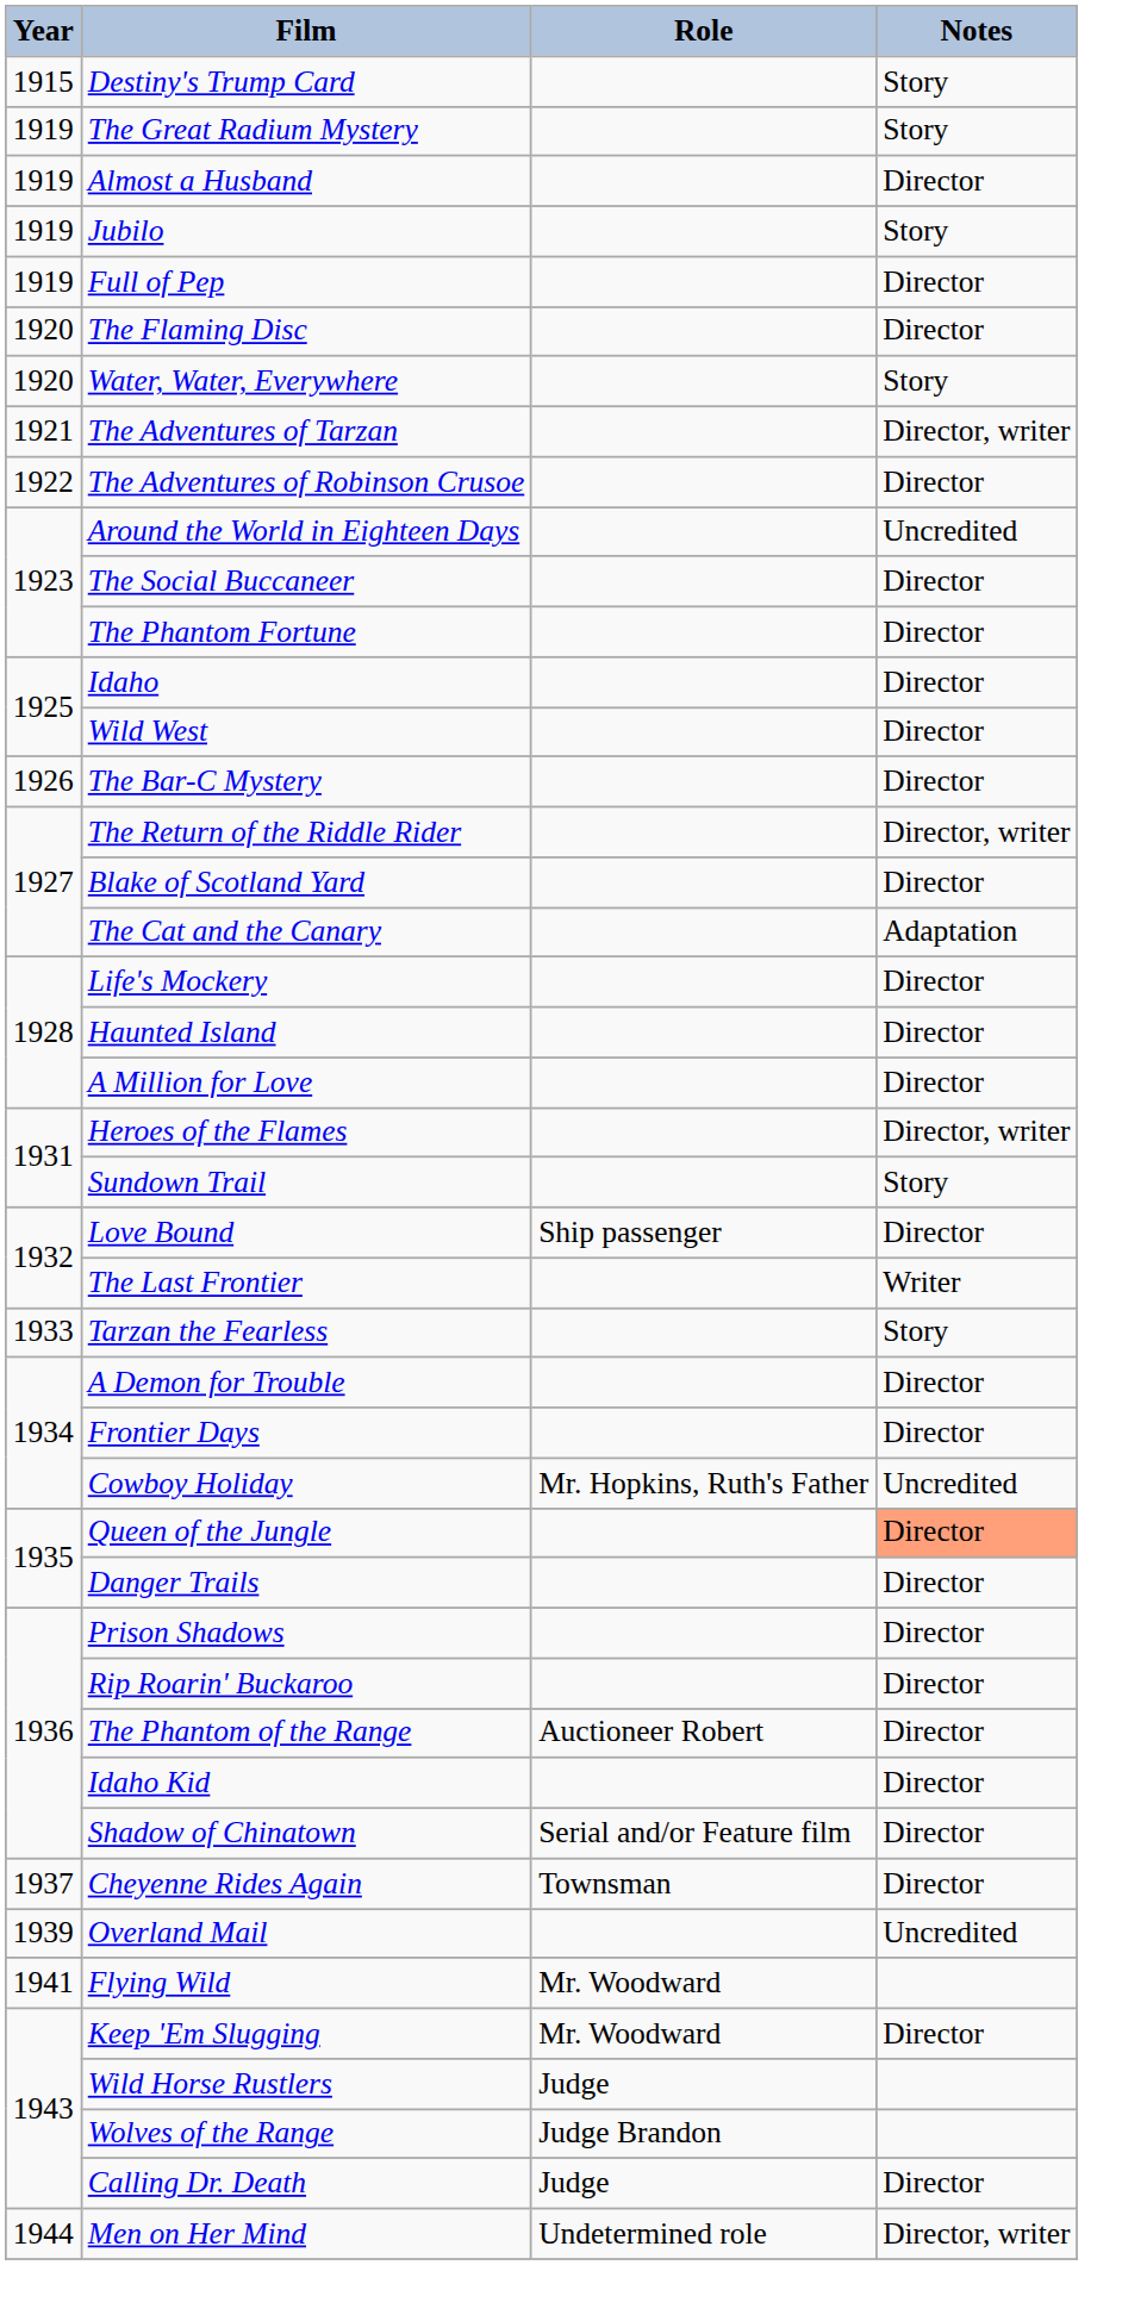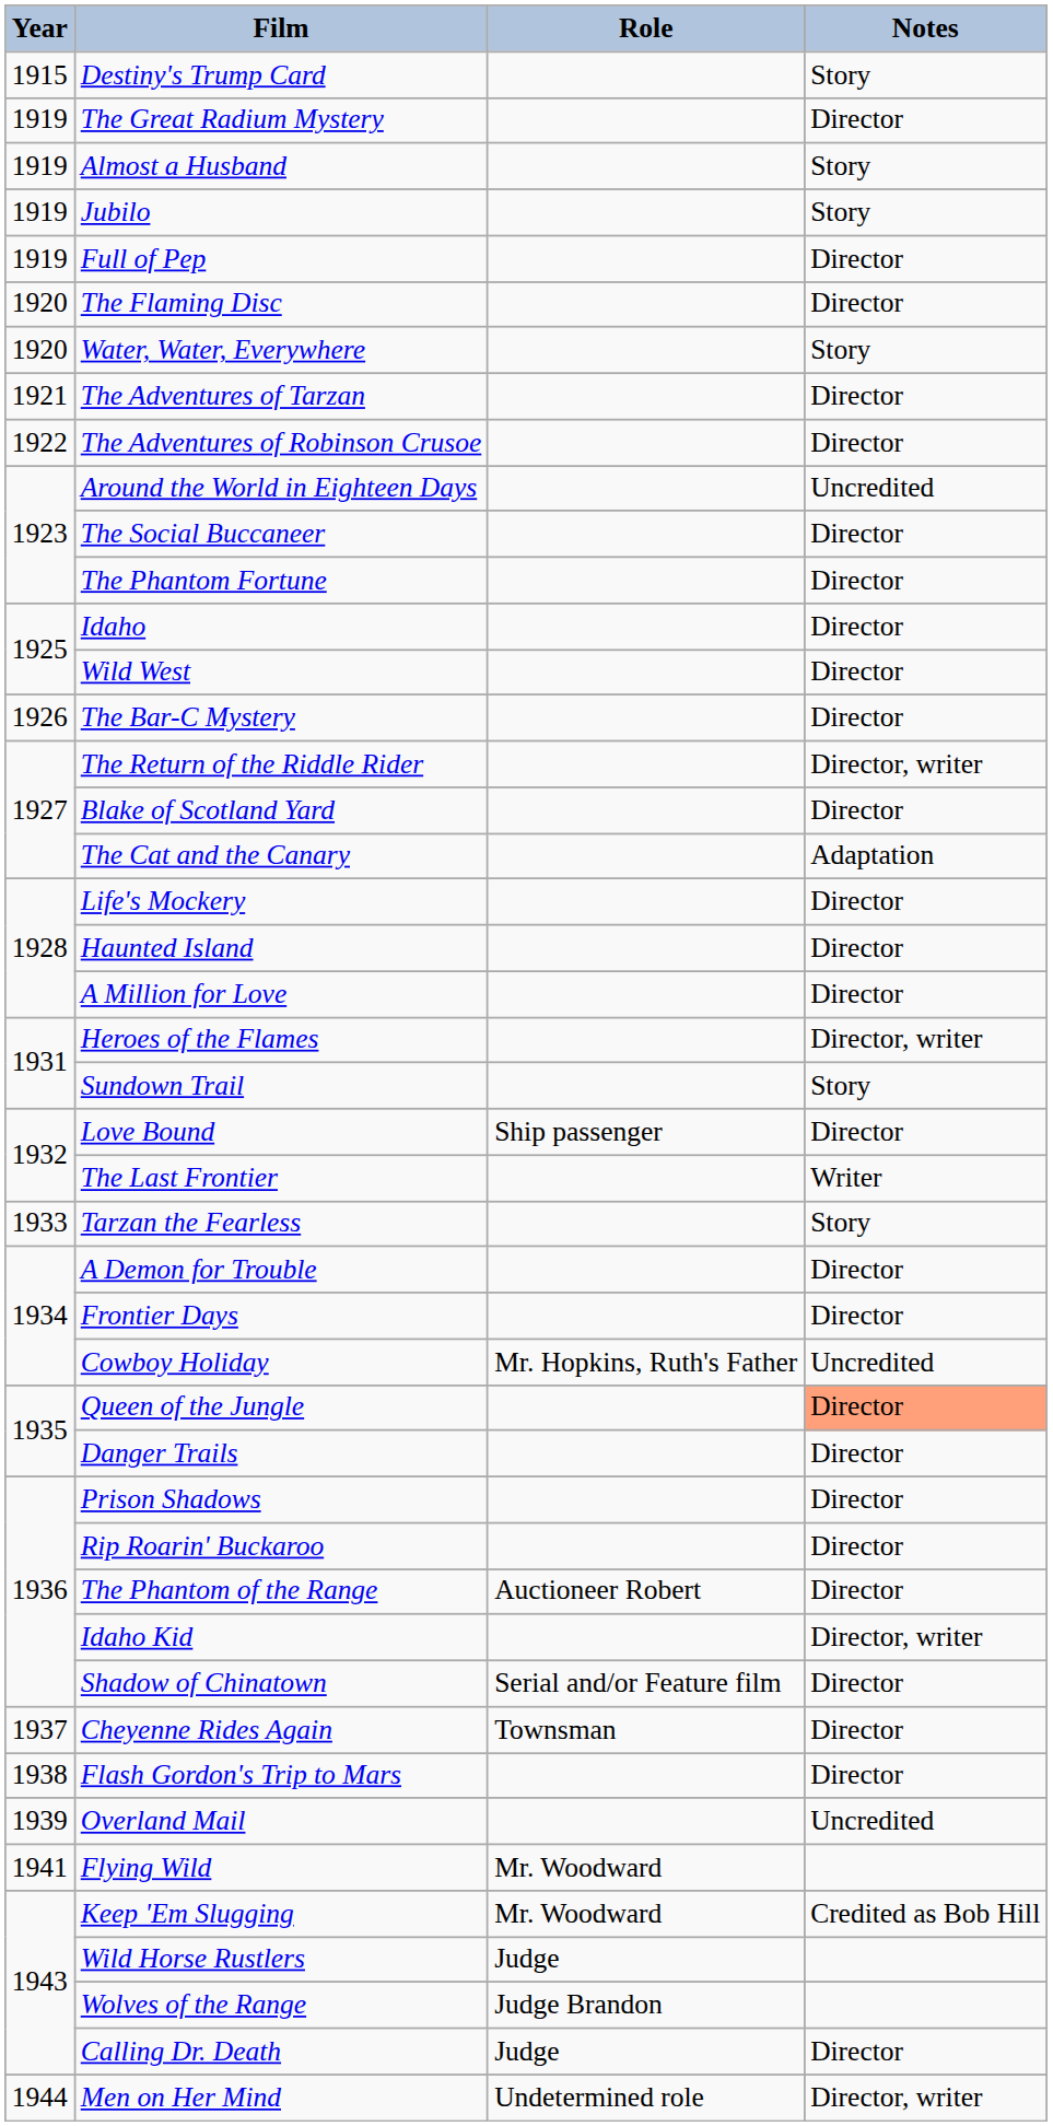The Great Radium Mystery | Notes: Story -> Director
Almost a Husband | Notes: Director -> Story
The Adventures of Tarzan | Notes: Director, writer -> Director
Idaho Kid | Notes: Director -> Director, writer
+ row: 1938 | Flash Gordon's Trip to Mars | Director
Keep 'Em Slugging | Notes: Director -> Credited as Bob Hill
